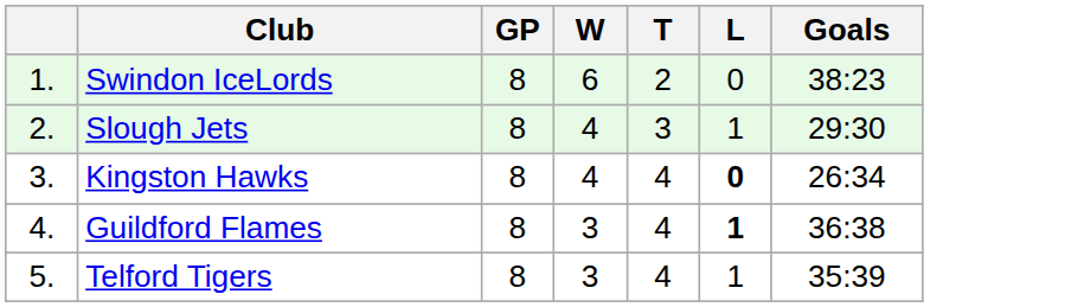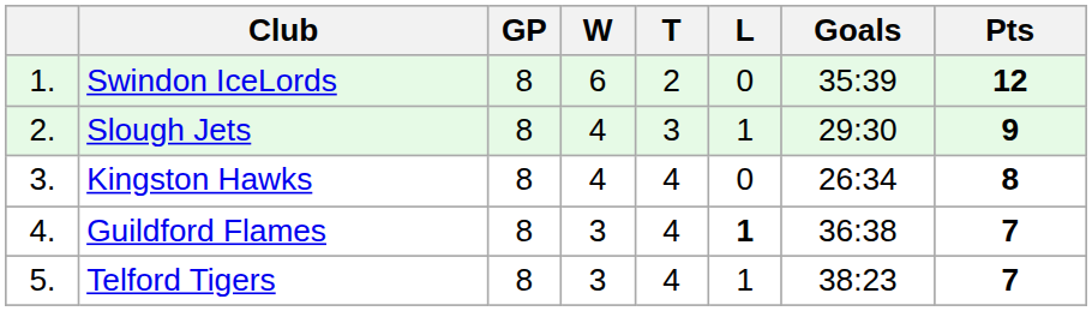+ column: Pts | 12 | 9 | 8 | 7 | 7
Swindon IceLords | Goals: 38:23 -> 35:39
Kingston Hawks | L: bold -> normal
Telford Tigers | Goals: 35:39 -> 38:23
